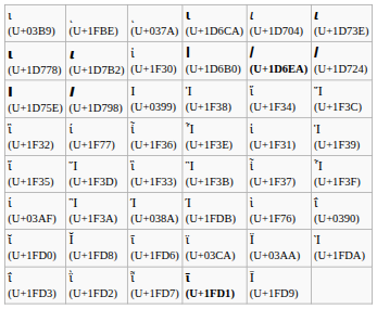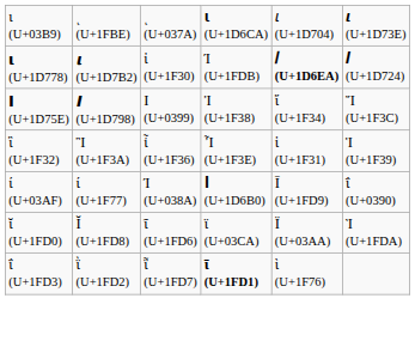𝝸 (U+1D778) | column 4: 𝚰 (U+1D6B0) -> Ί (U+1FDB)
ἲ (U+1F32) | column 2: ί (U+1F77) -> Ἲ (U+1F3A)
- row: ἵ (U+1F35) | Ἵ (U+1F3D) | ἳ (U+1F33) | Ἳ (U+1F3B) | ἷ (U+1F37) | Ἷ (U+1F3F)
ί (U+03AF) | column 2: Ἲ (U+1F3A) -> ί (U+1F77)
ί (U+03AF) | column 4: Ί (U+1FDB) -> 𝚰 (U+1D6B0)
ί (U+03AF) | column 5: ὶ (U+1F76) -> Ῑ (U+1FD9)
ΐ (U+1FD3) | column 5: Ῑ (U+1FD9) -> ὶ (U+1F76)
